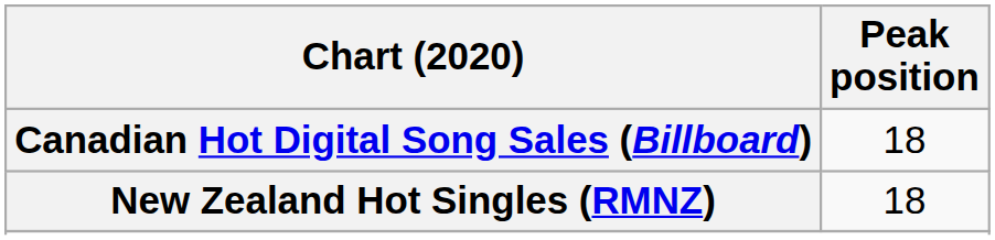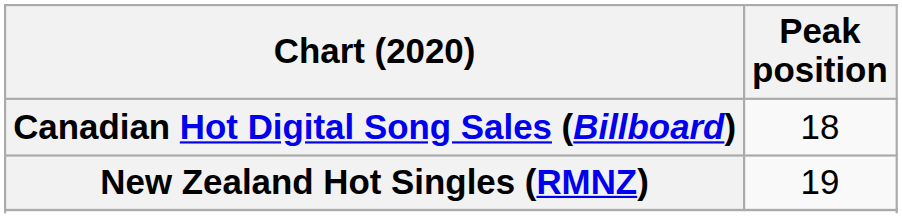New Zealand Hot Singles (RMNZ) | Peak position: 18 -> 19
